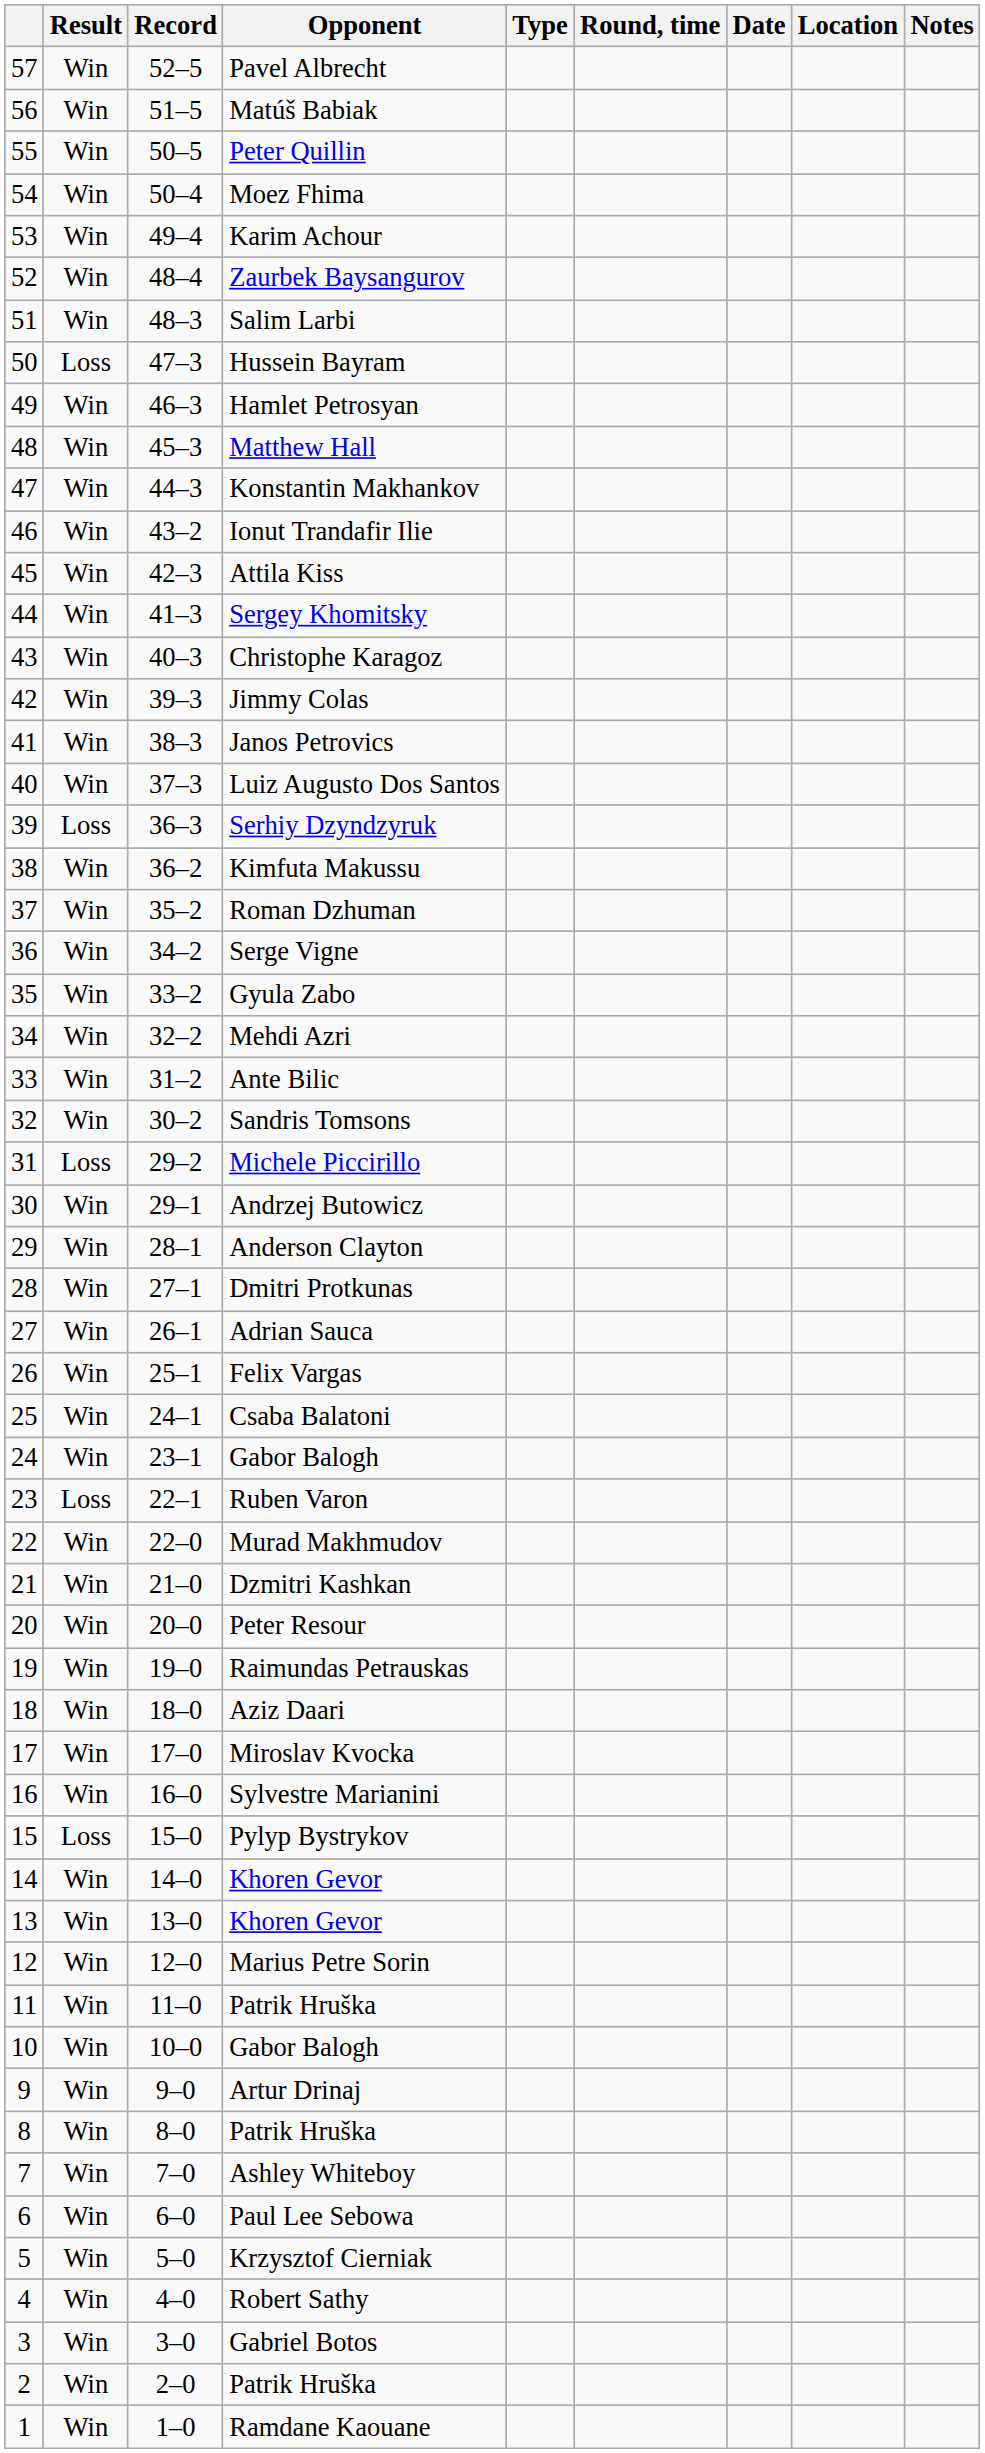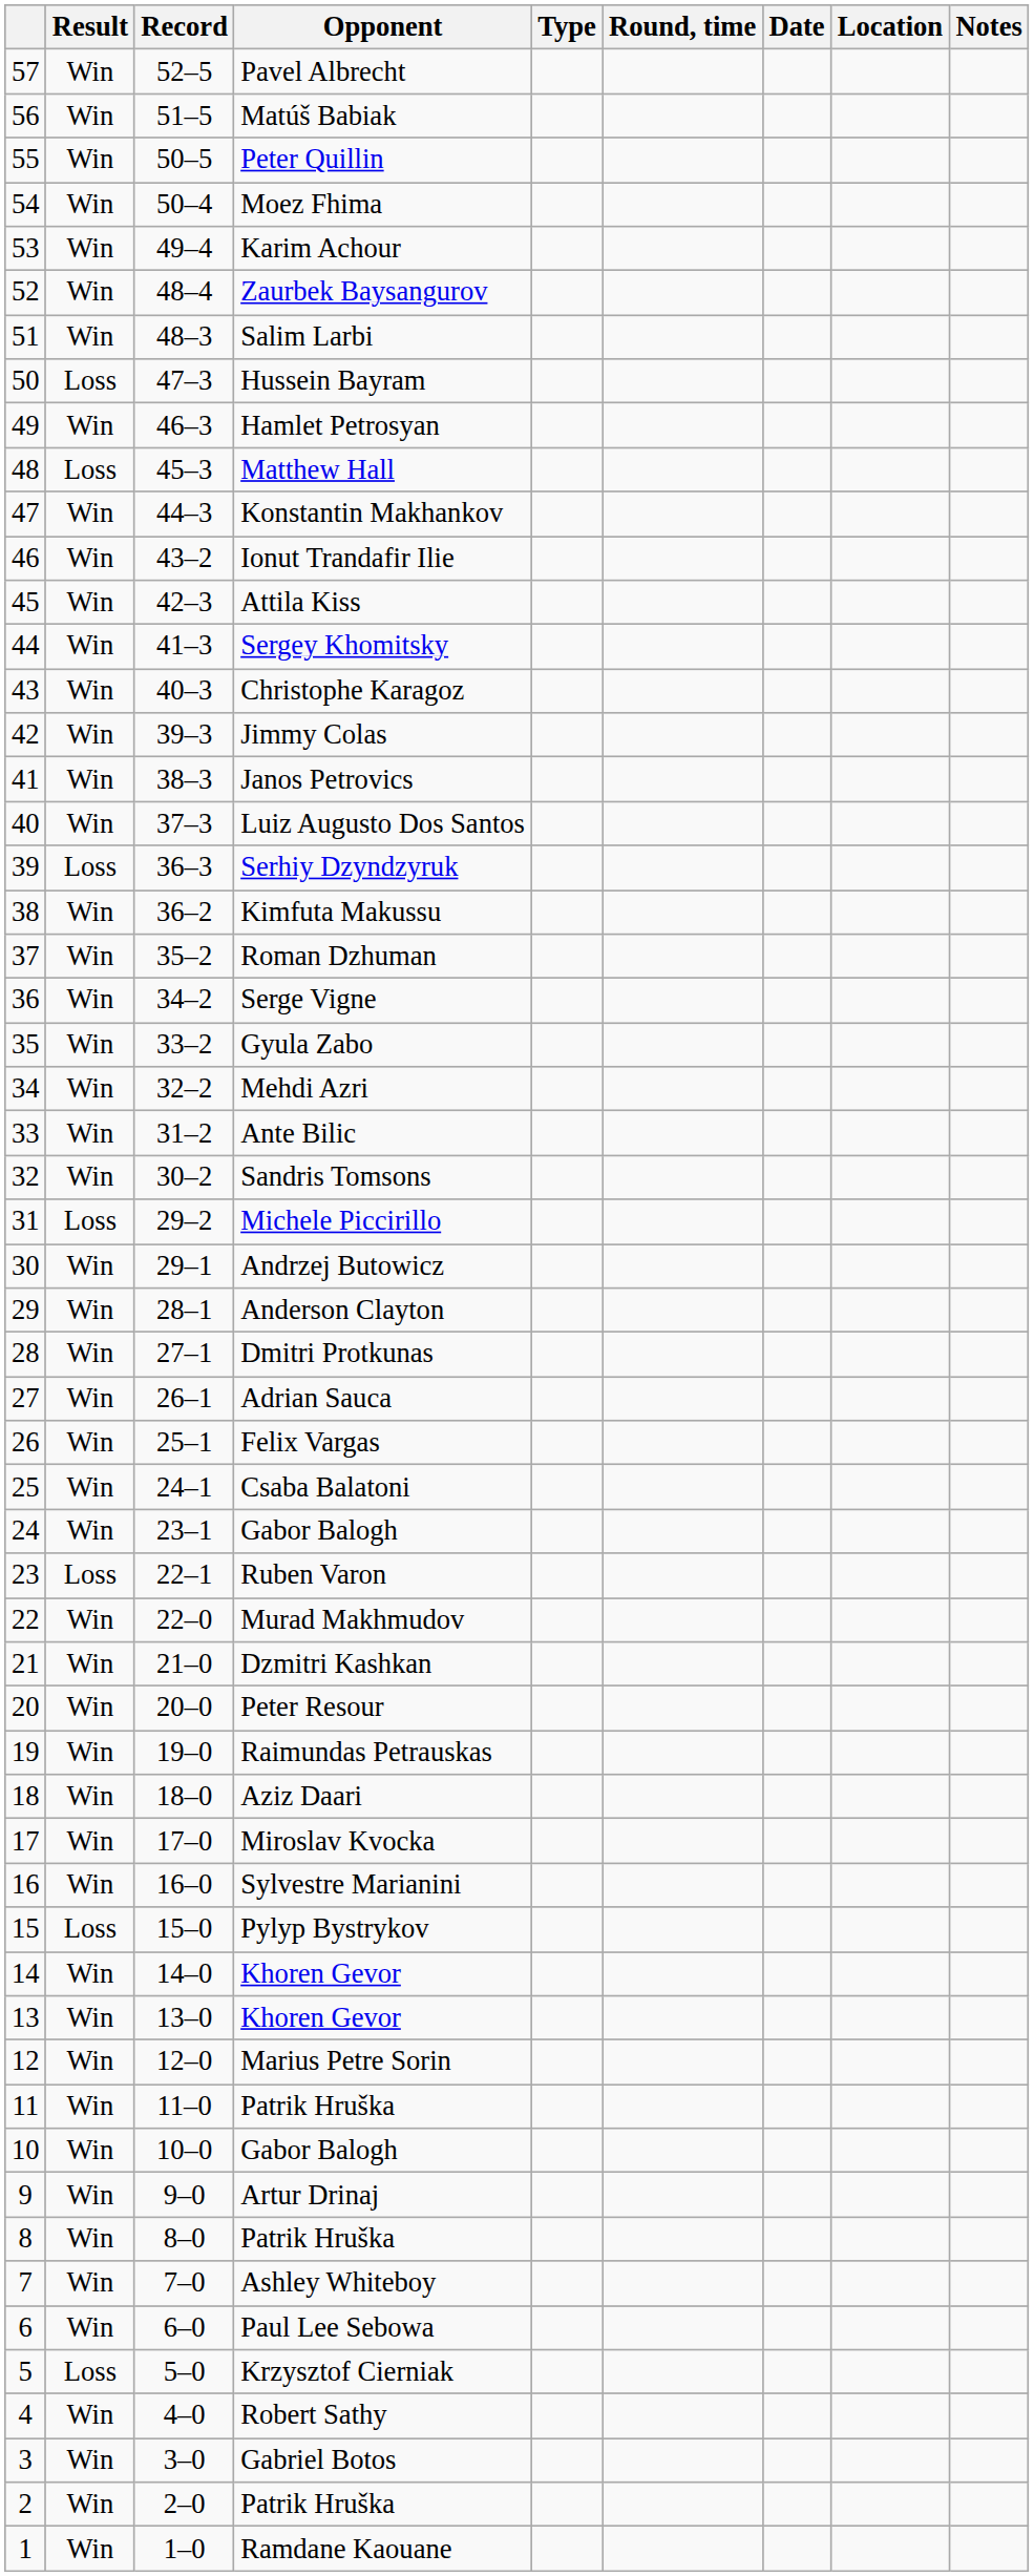Matthew Hall | Result: Win -> Loss
Krzysztof Cierniak | Result: Win -> Loss
